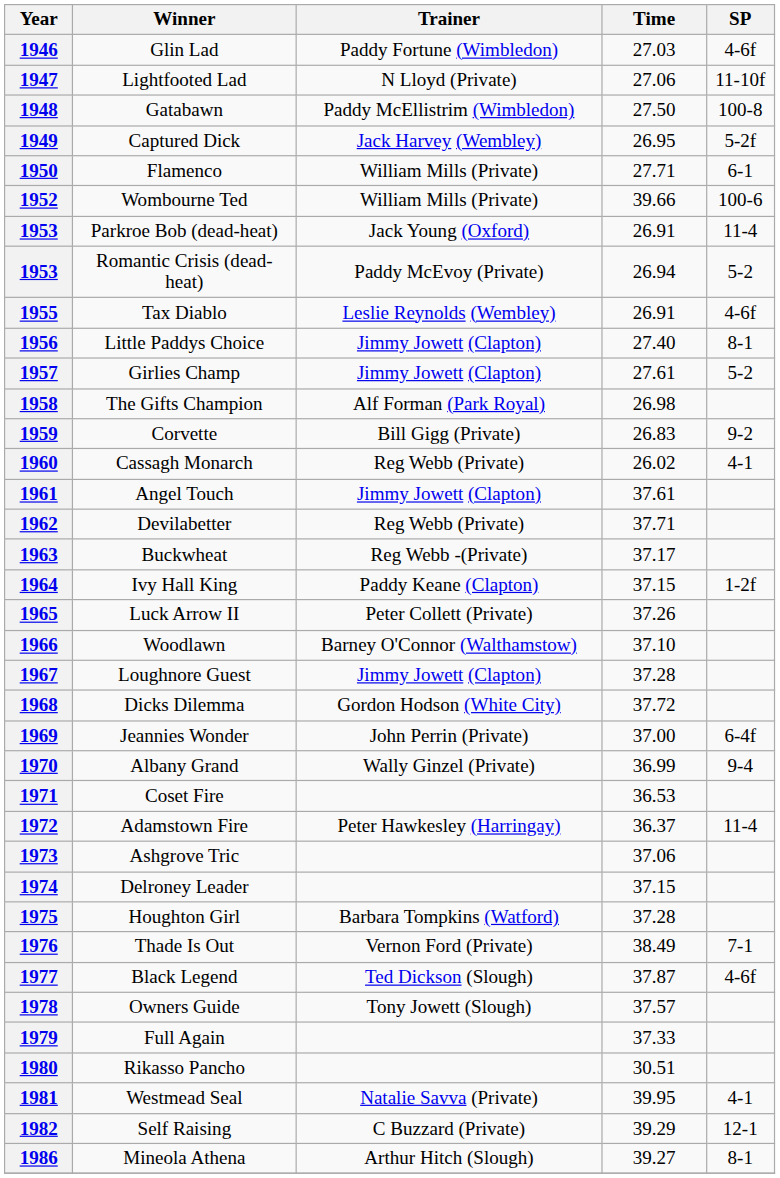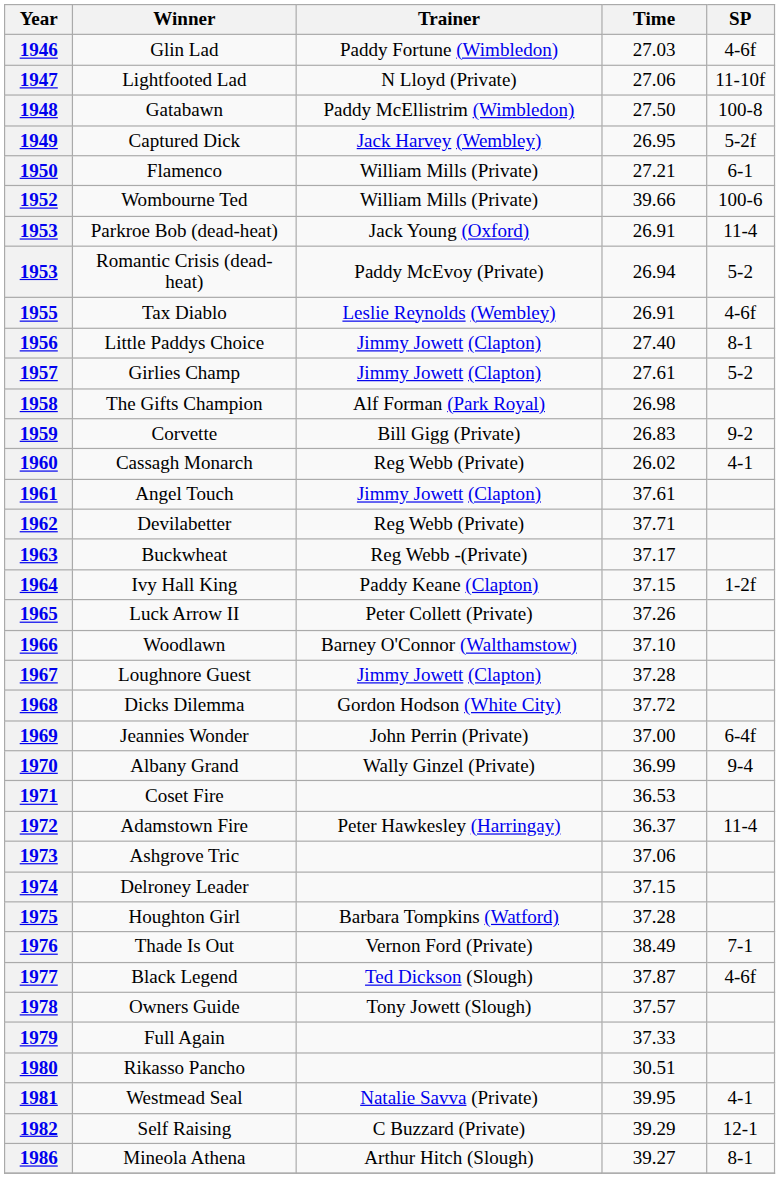1950 | Time: 27.71 -> 27.21
